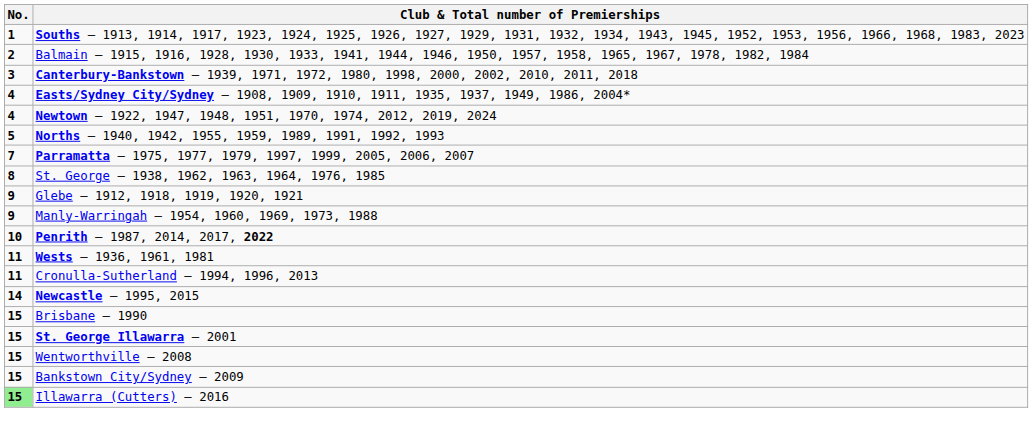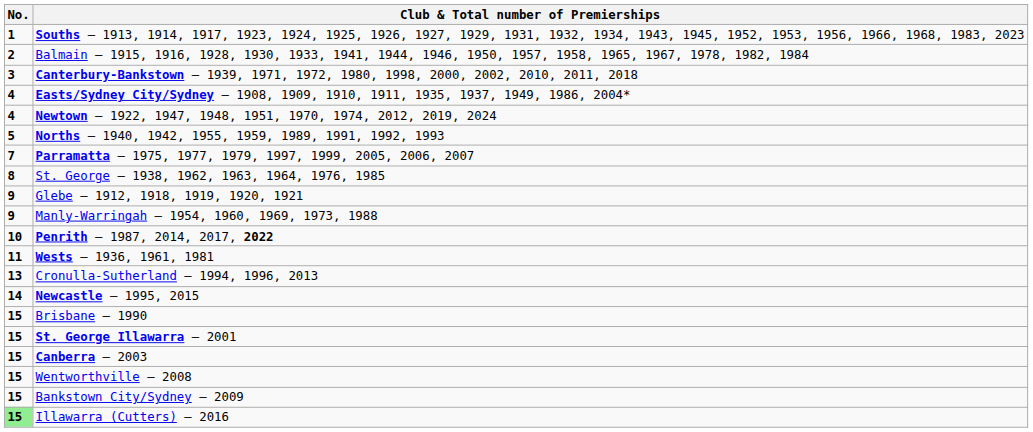Cronulla-Sutherland – 1994, 1996, 2013 | No.: 11 -> 13
+ row: 15 | Canberra – 2003
